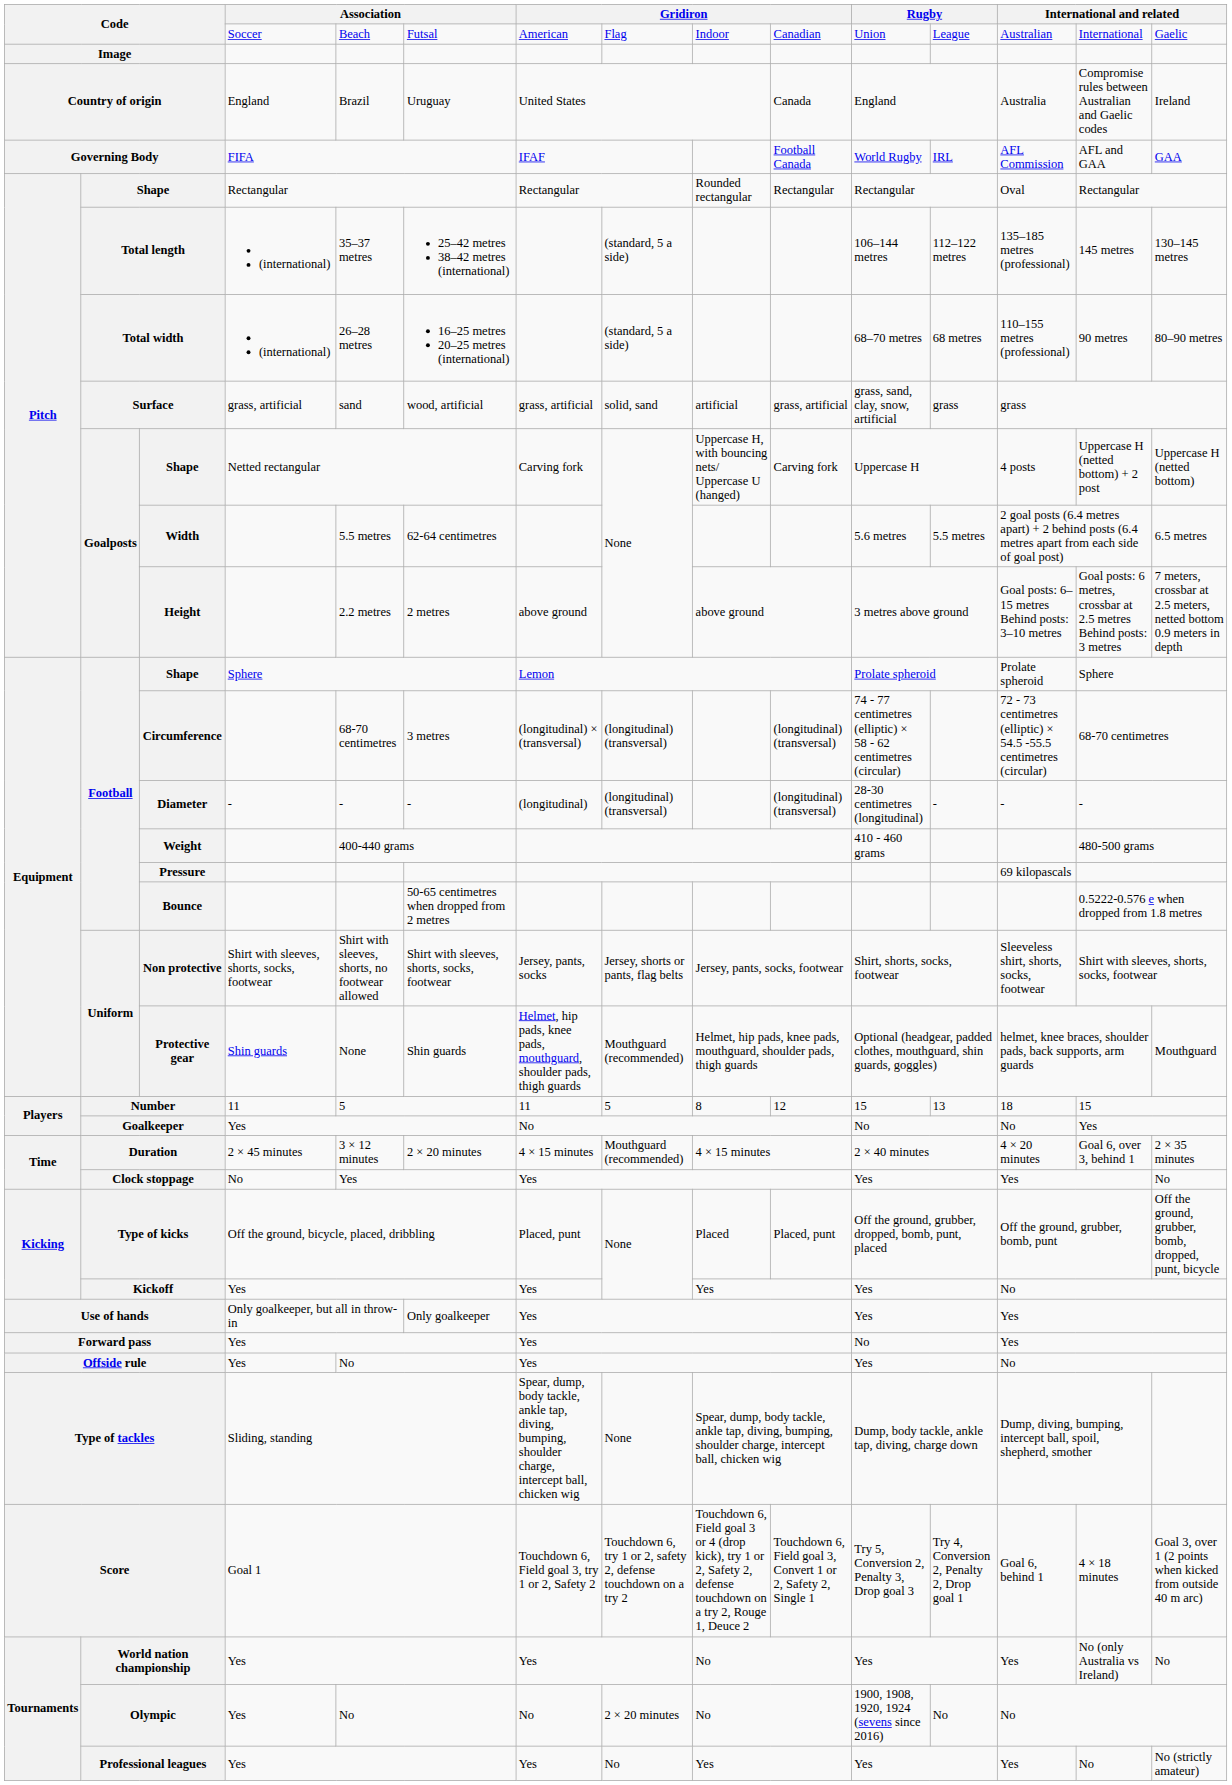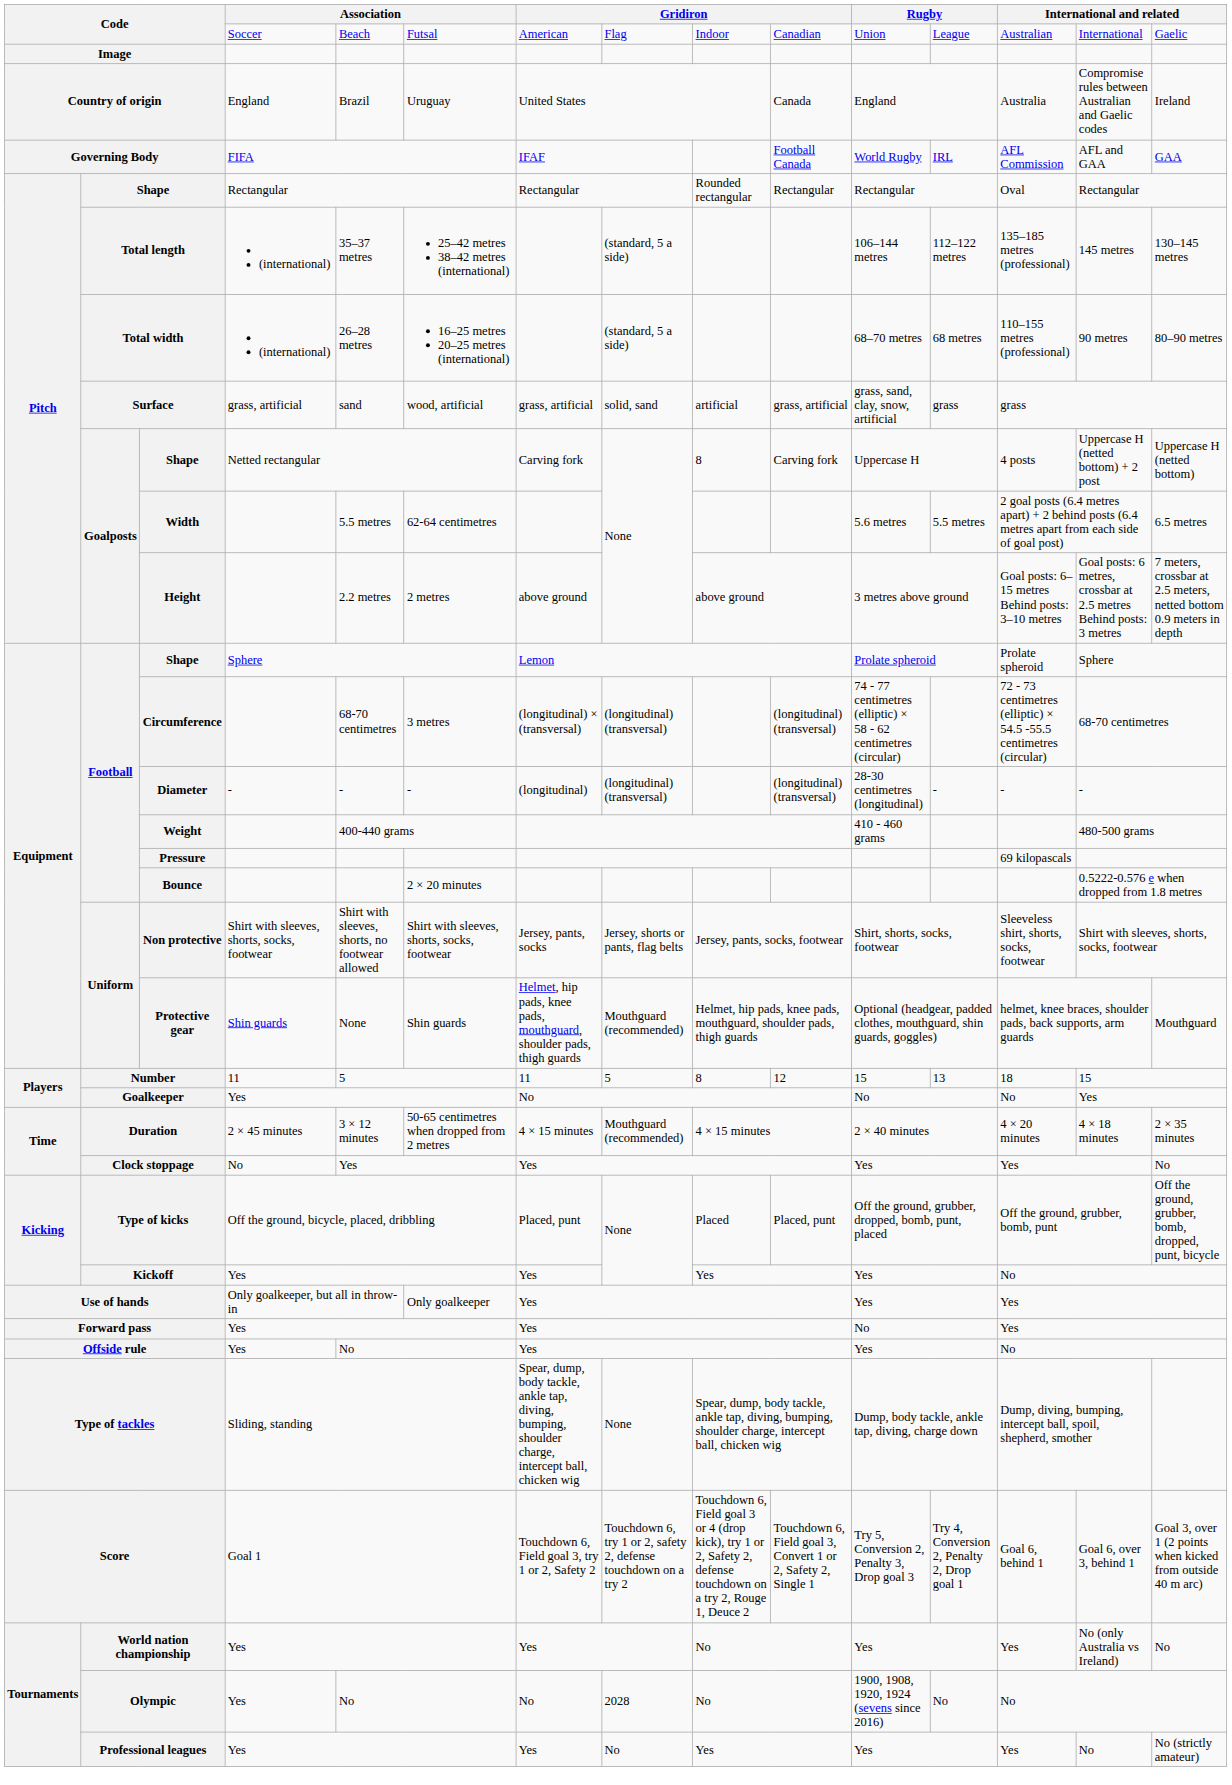Goalposts / Shape | column 9: Uppercase H, with bouncing nets/ Uppercase U (hanged) -> 8
Bounce | column 6: 50-65 centimetres when dropped from 2 metres -> 2 × 20 minutes
Duration | column 6: 2 × 20 minutes -> 50-65 centimetres when dropped from 2 metres
Duration | column 14: Goal 6, over 3, behind 1 -> 4 × 18 minutes
Score | column 14: 4 × 18 minutes -> Goal 6, over 3, behind 1
Olympic | column 8: 2 × 20 minutes -> 2028
